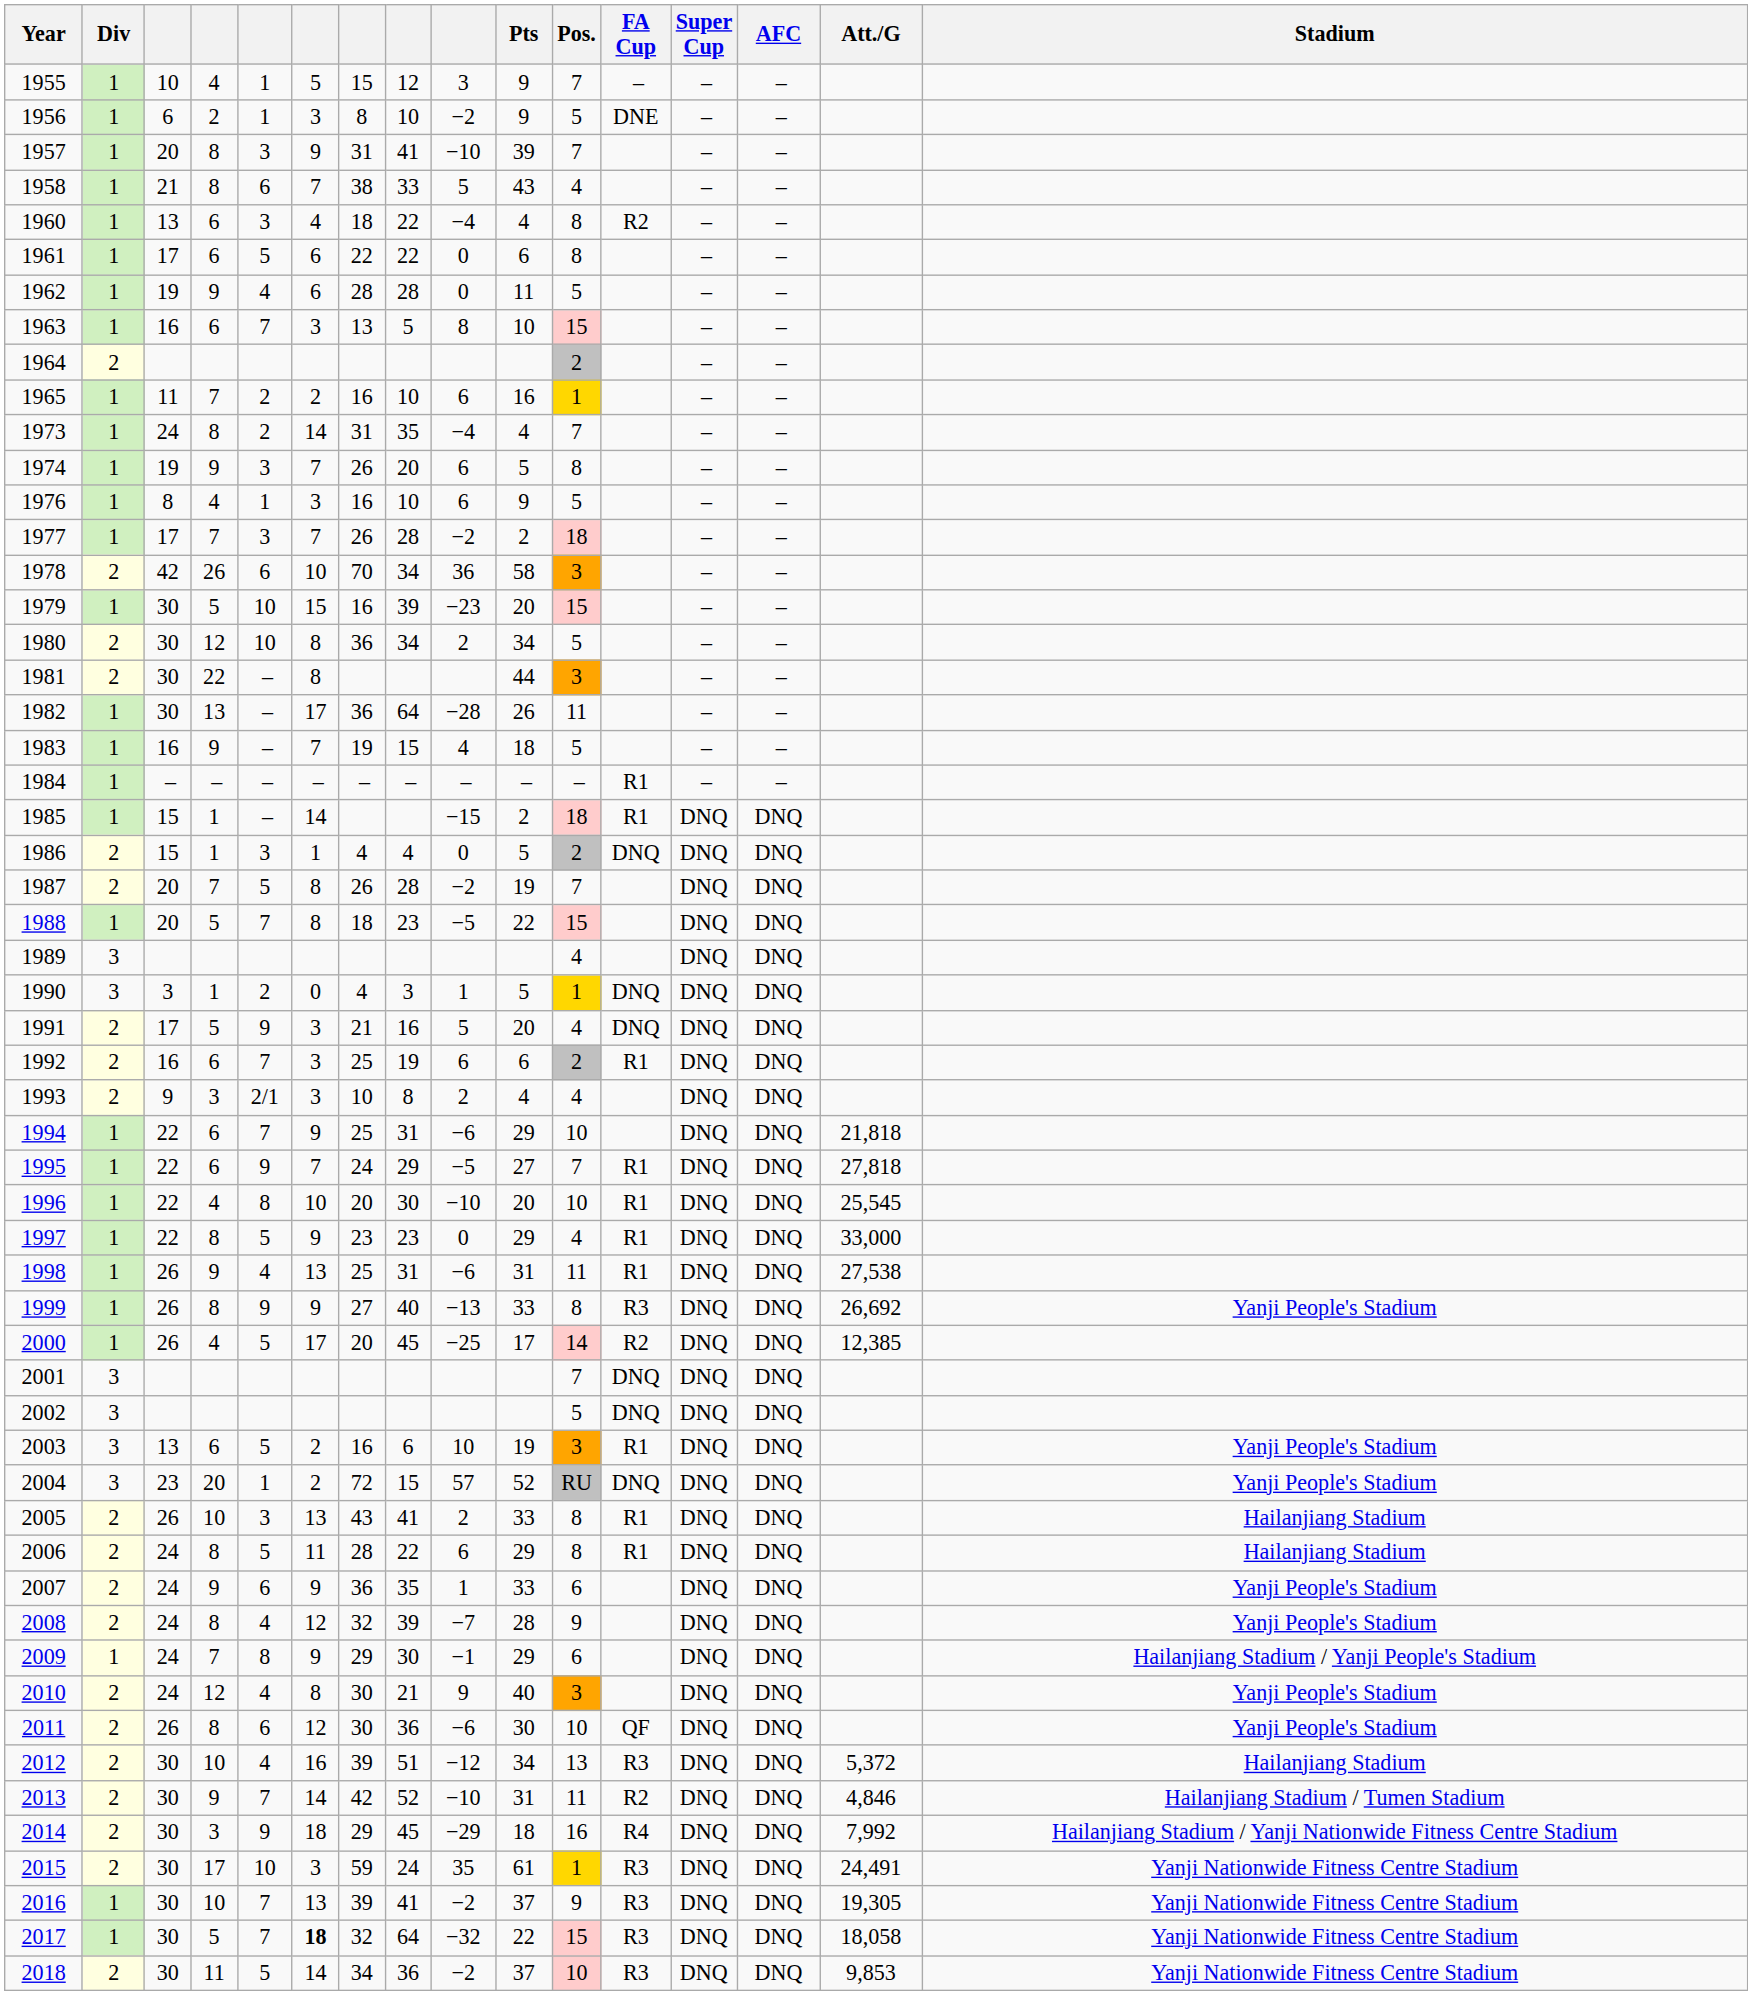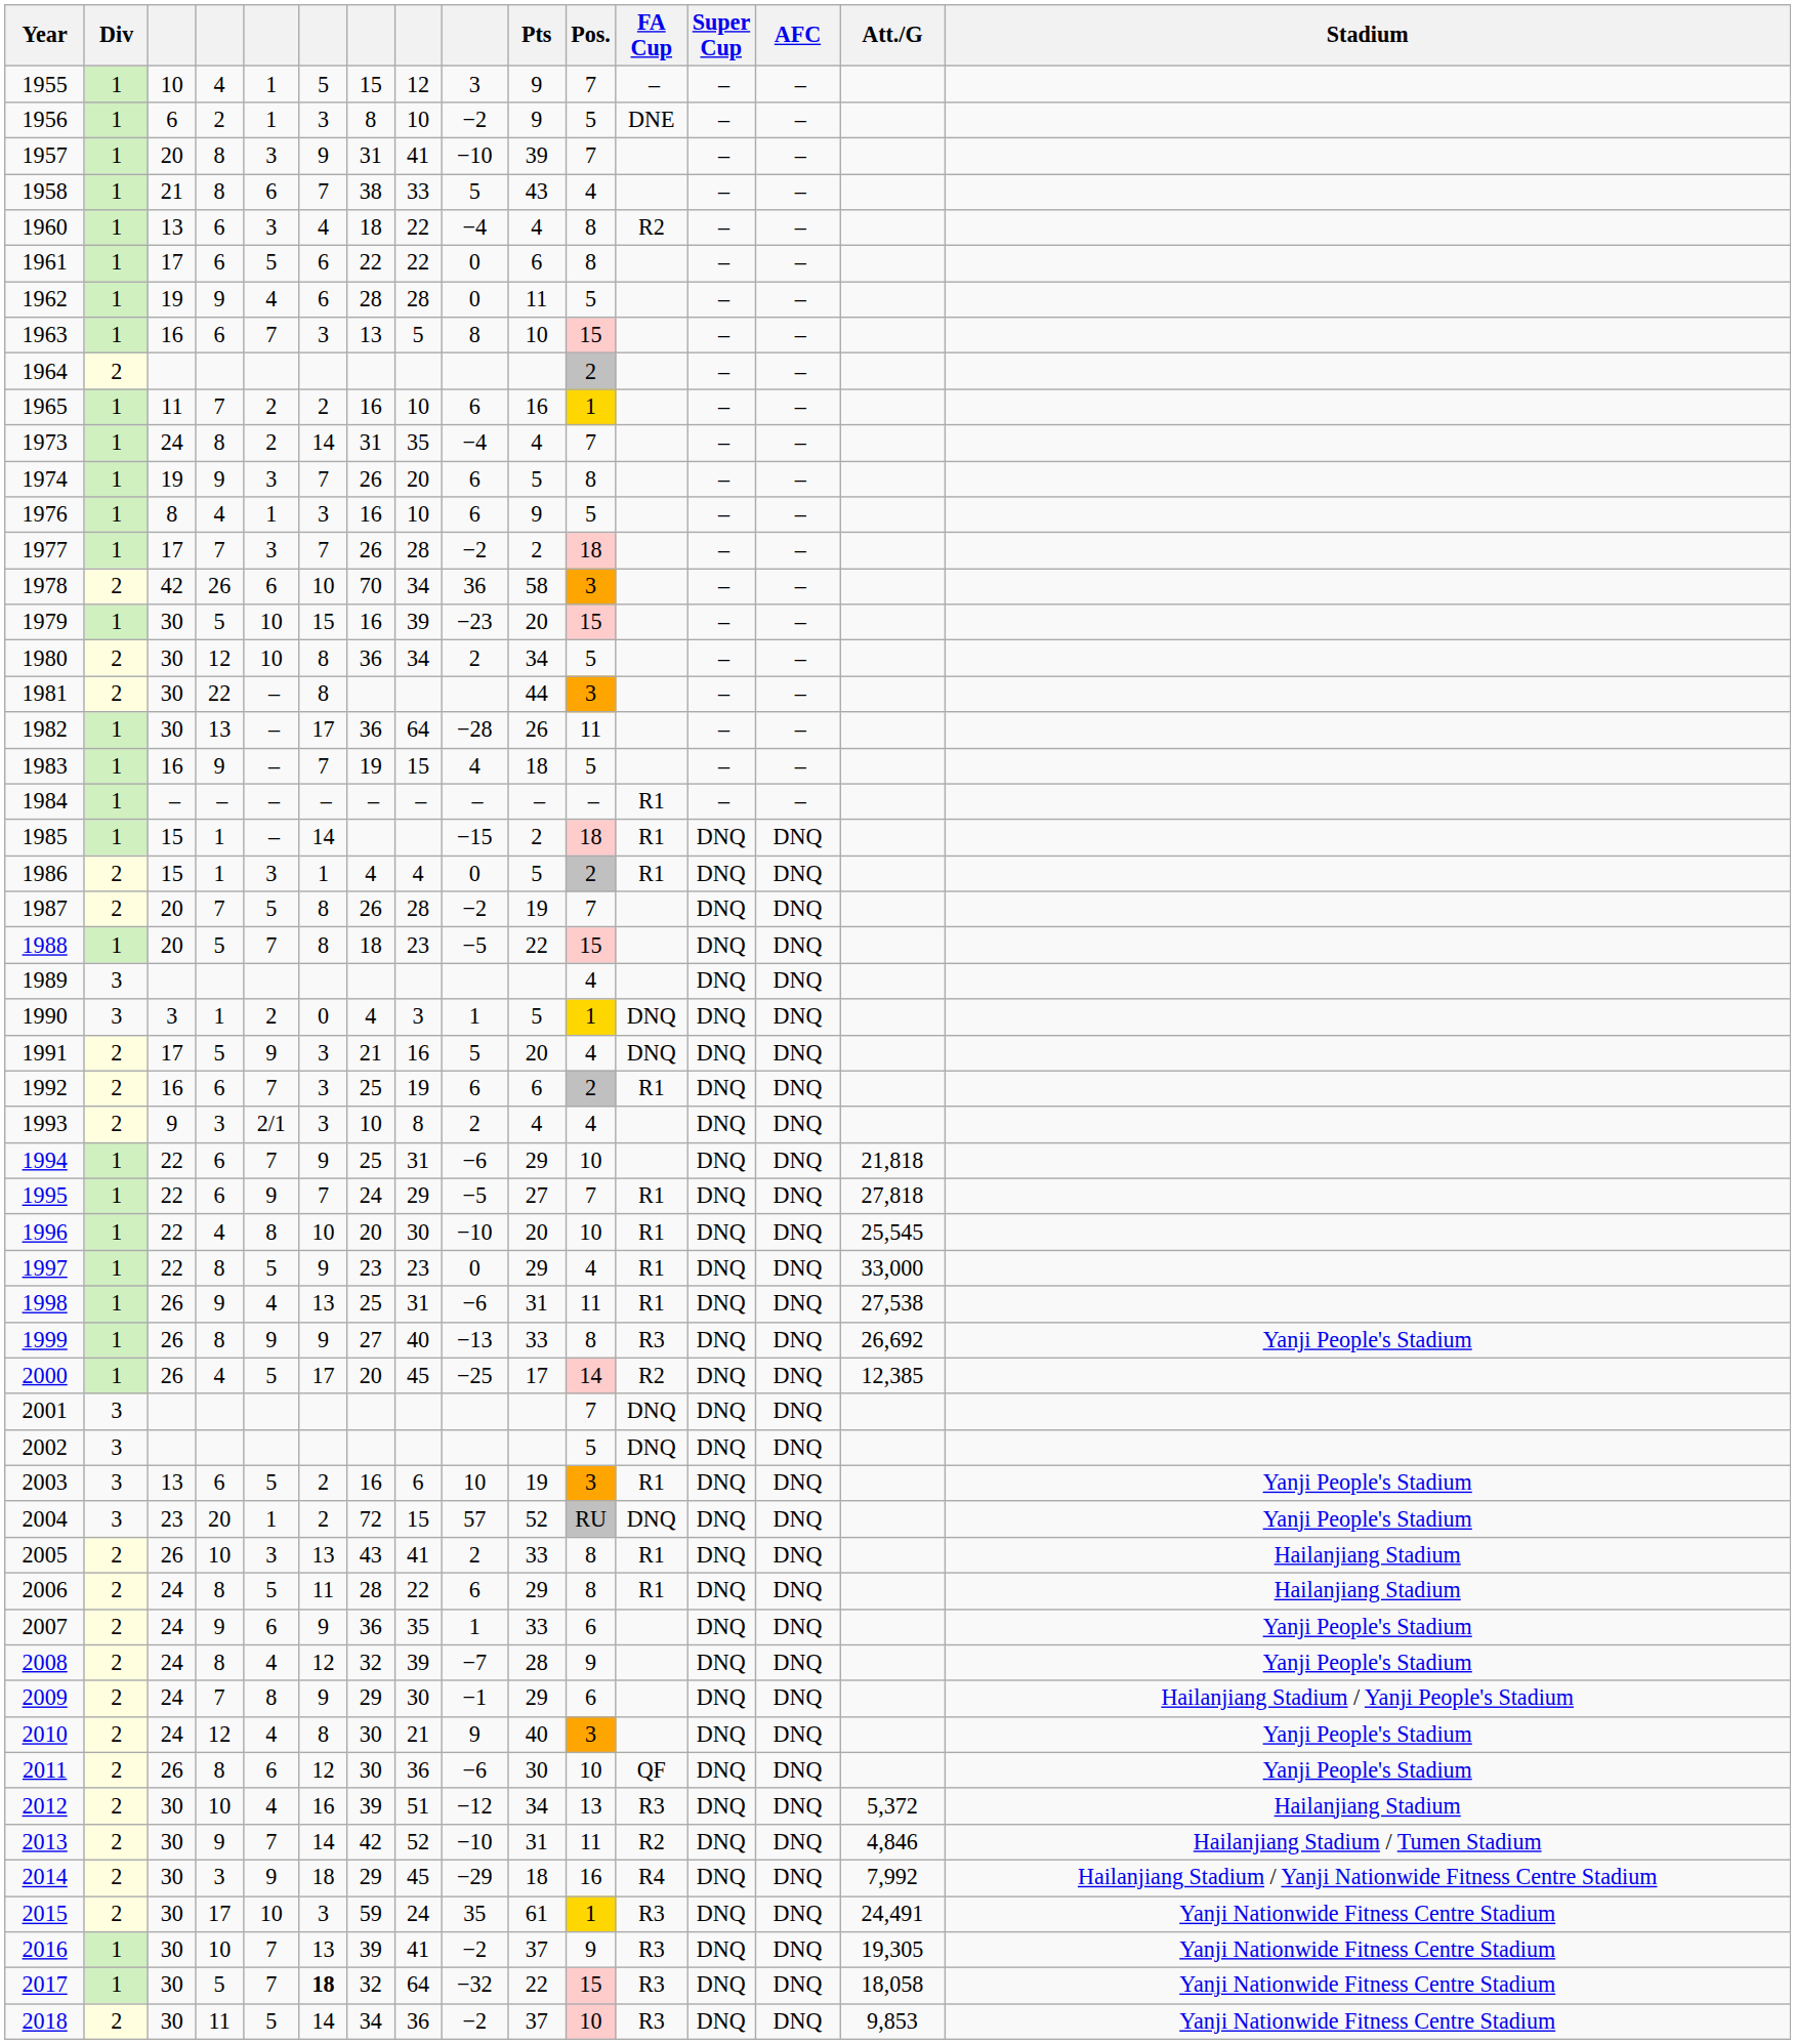1986 | FA Cup: DNQ -> R1
2009 | Div: 1 -> 2
